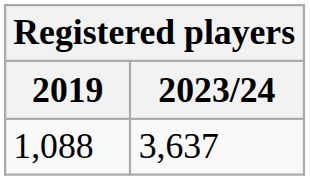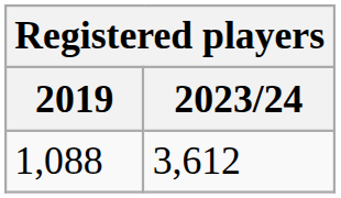1,088 | 2023/24: 3,637 -> 3,612
